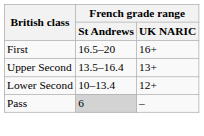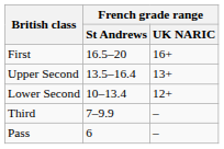+ row: Third | 7–9.9 | –
Pass | French grade range / St Andrews: lightgrey background -> no background
